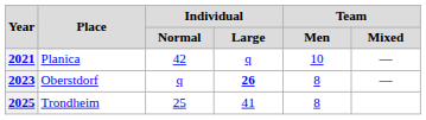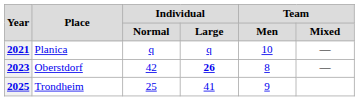2021 | Individual / Normal: 42 -> q
2023 | Individual / Normal: q -> 42
2025 | Team / Men: 8 -> 9
